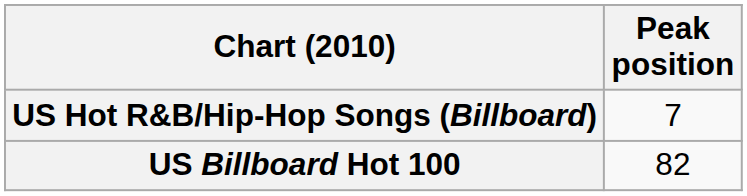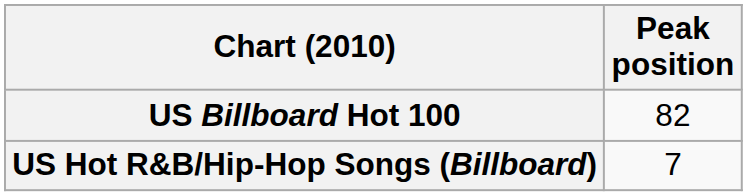rows swapped: US Billboard Hot 100 <-> US Hot R&B/Hip-Hop Songs (Billboard)
